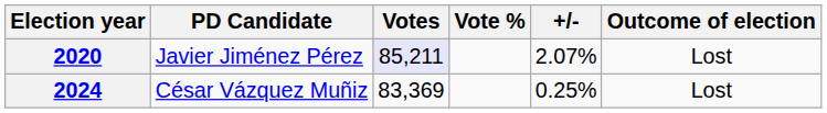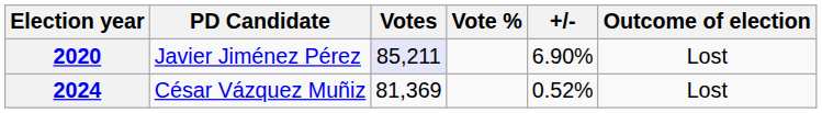2020 | +/-: 2.07% -> 6.90%
2024 | Votes: 83,369 -> 81,369
2024 | +/-: 0.25% -> 0.52%
